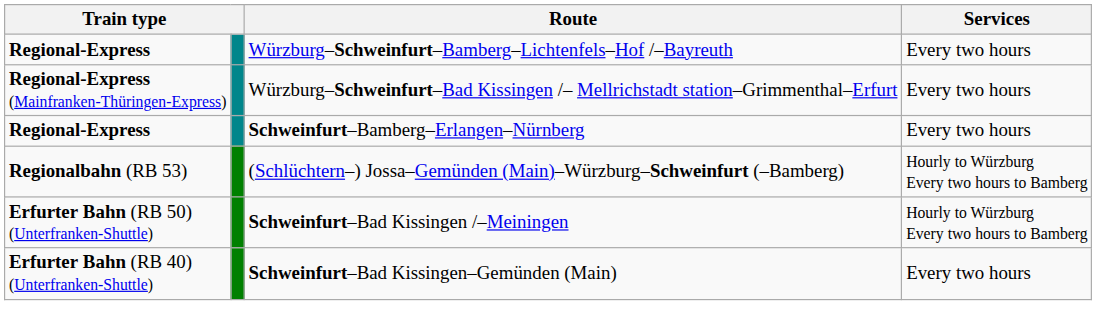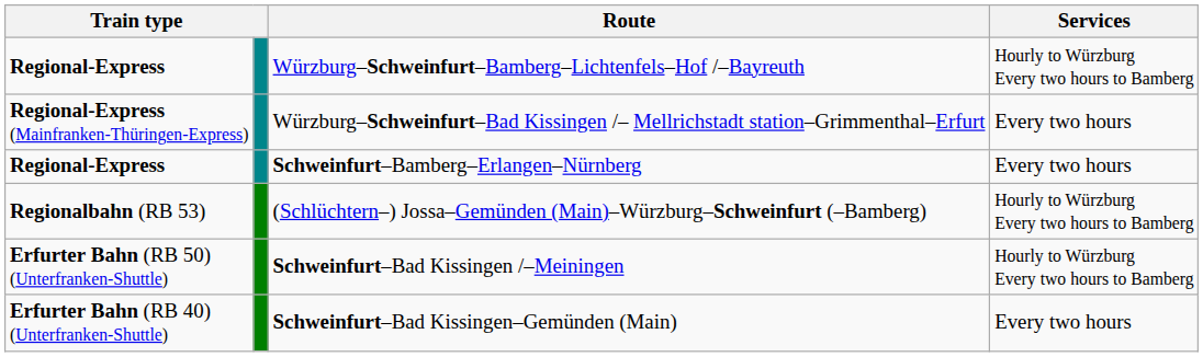Würzburg–Schweinfurt–Bamberg–Lichtenfels–Hof /–Bayreuth | Services: Every two hours -> Hourly to Würzburg Every two hours to Bamberg
